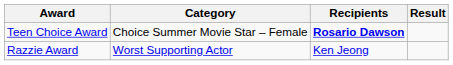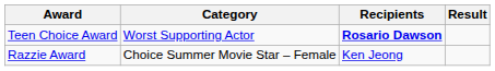Teen Choice Award | Category: Choice Summer Movie Star – Female -> Worst Supporting Actor
Razzie Award | Category: Worst Supporting Actor -> Choice Summer Movie Star – Female
